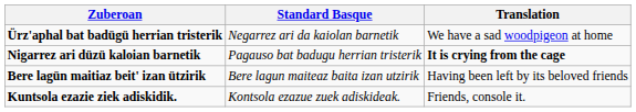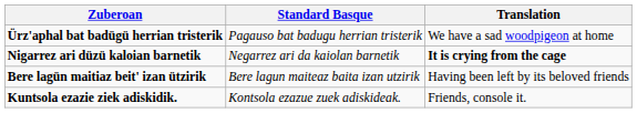Ürz'aphal bat badügü herrian tristerik | Standard Basque: Negarrez ari da kaiolan barnetik -> Pagauso bat badugu herrian tristerik
Nigarrez ari düzü kaloian barnetik | Standard Basque: Pagauso bat badugu herrian tristerik -> Negarrez ari da kaiolan barnetik
